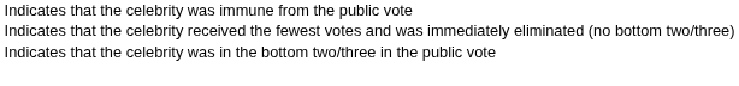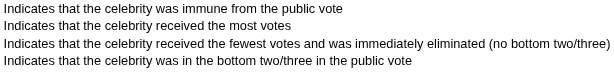+ row: Indicates that the celebrity received the most votes
